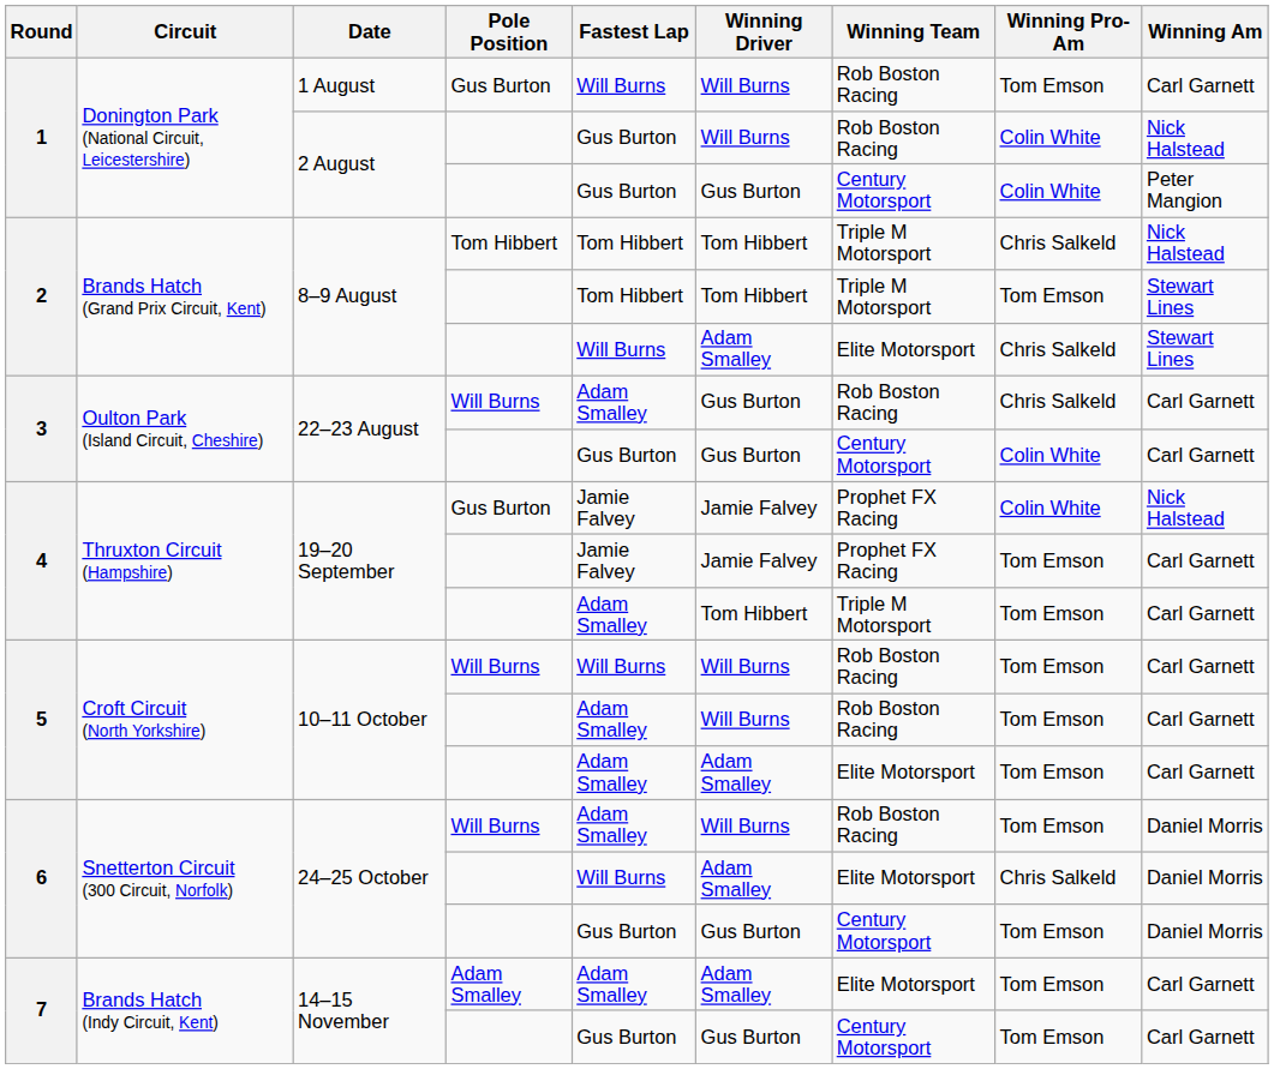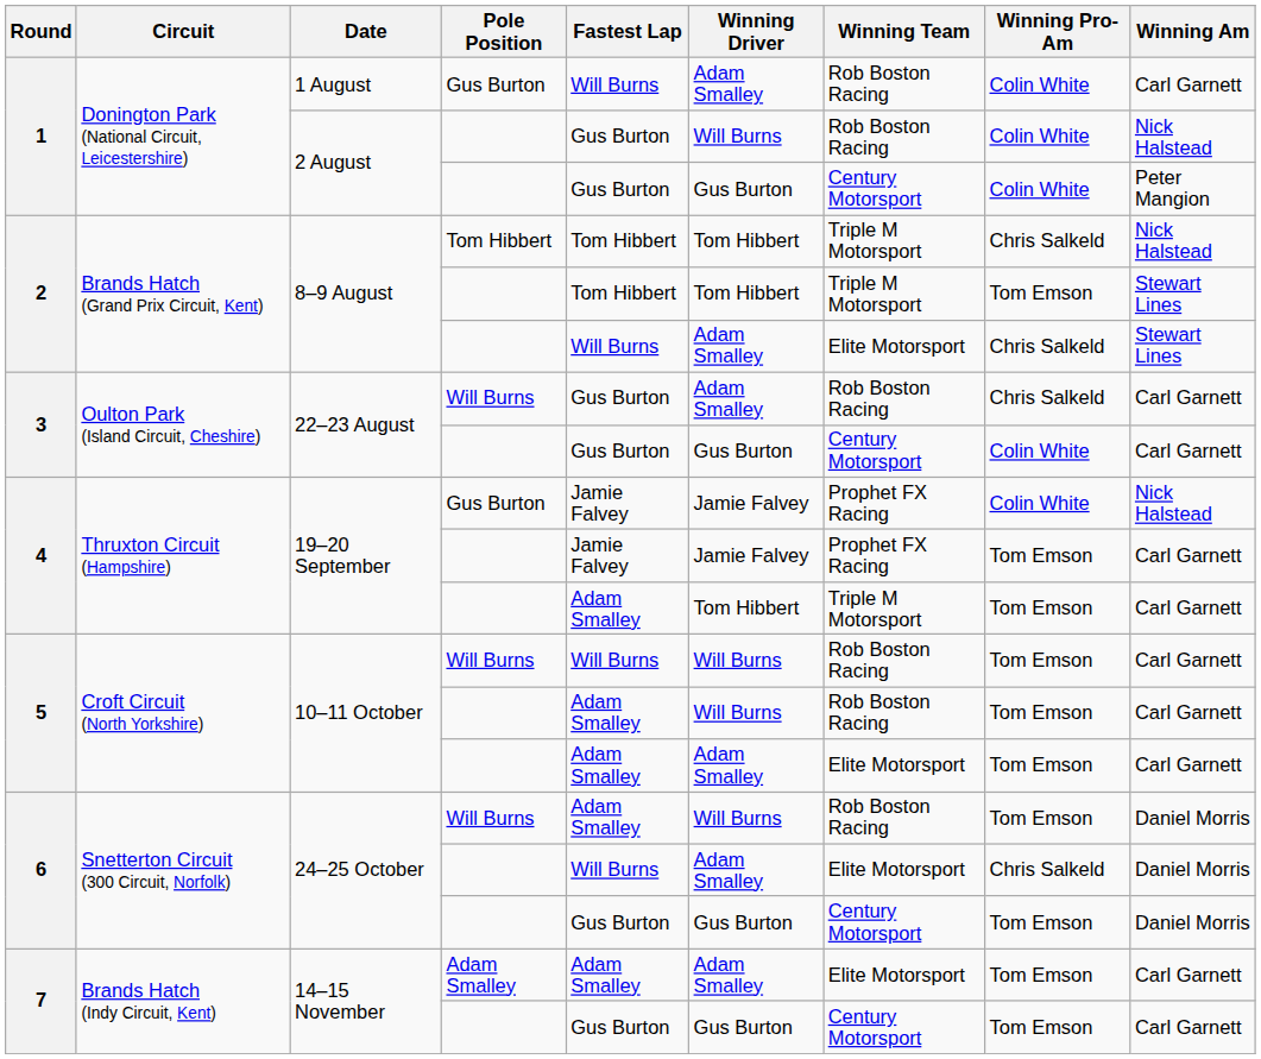1 August | Winning Driver: Will Burns -> Adam Smalley
1 August | Winning Pro-Am: Tom Emson -> Colin White
22–23 August / Will Burns | Fastest Lap: Adam Smalley -> Gus Burton
22–23 August / Will Burns | Winning Driver: Gus Burton -> Adam Smalley
